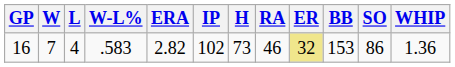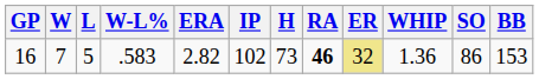columns swapped: BB <-> WHIP
16 | L: 4 -> 5
16 | RA: normal -> bold
